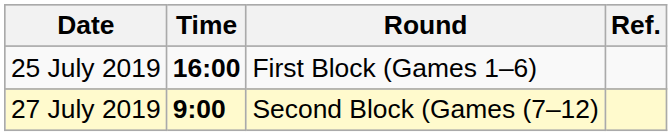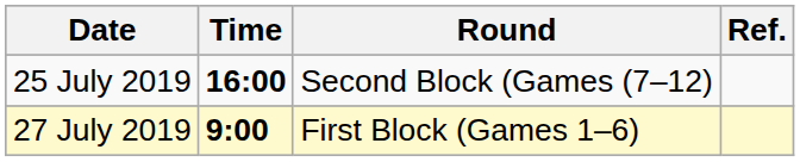25 July 2019 | Round: First Block (Games 1–6) -> Second Block (Games (7–12)
27 July 2019 | Round: Second Block (Games (7–12) -> First Block (Games 1–6)
